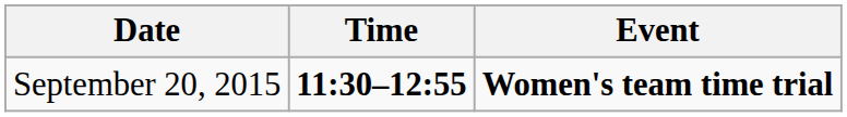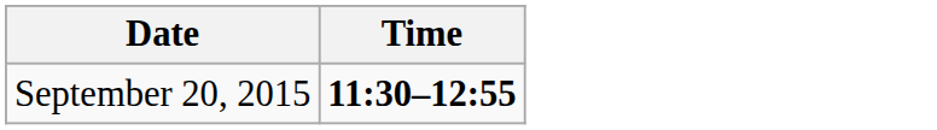- column: Event | Women's team time trial
